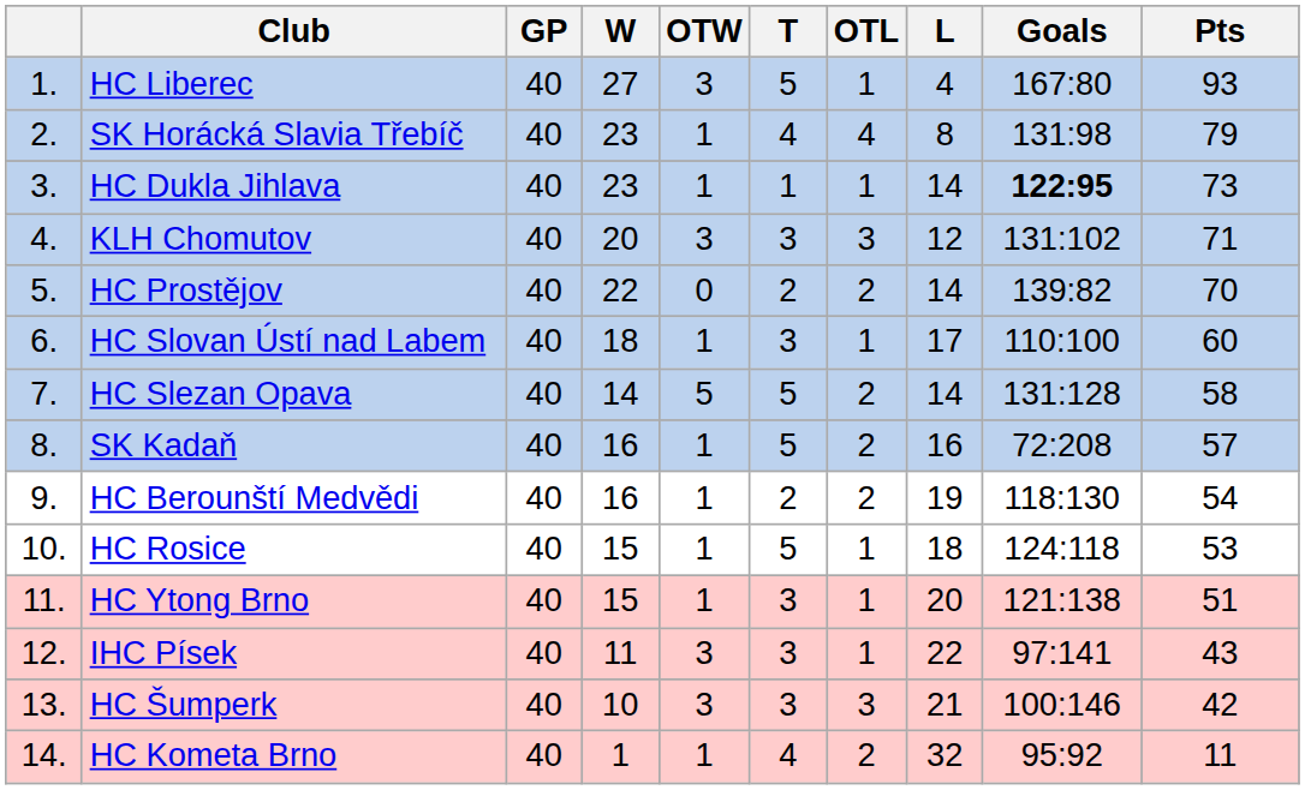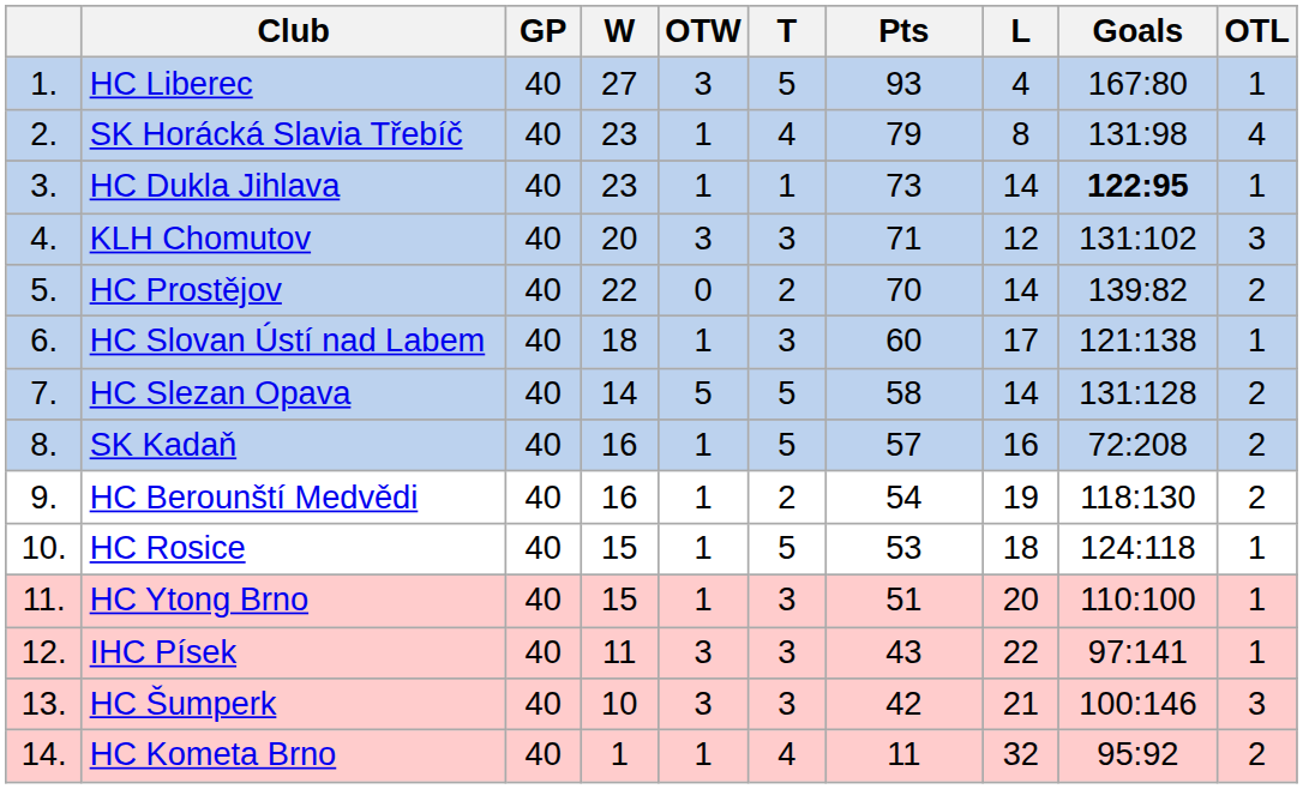columns swapped: OTL <-> Pts
HC Slovan Ústí nad Labem | Goals: 110:100 -> 121:138
HC Ytong Brno | Goals: 121:138 -> 110:100
